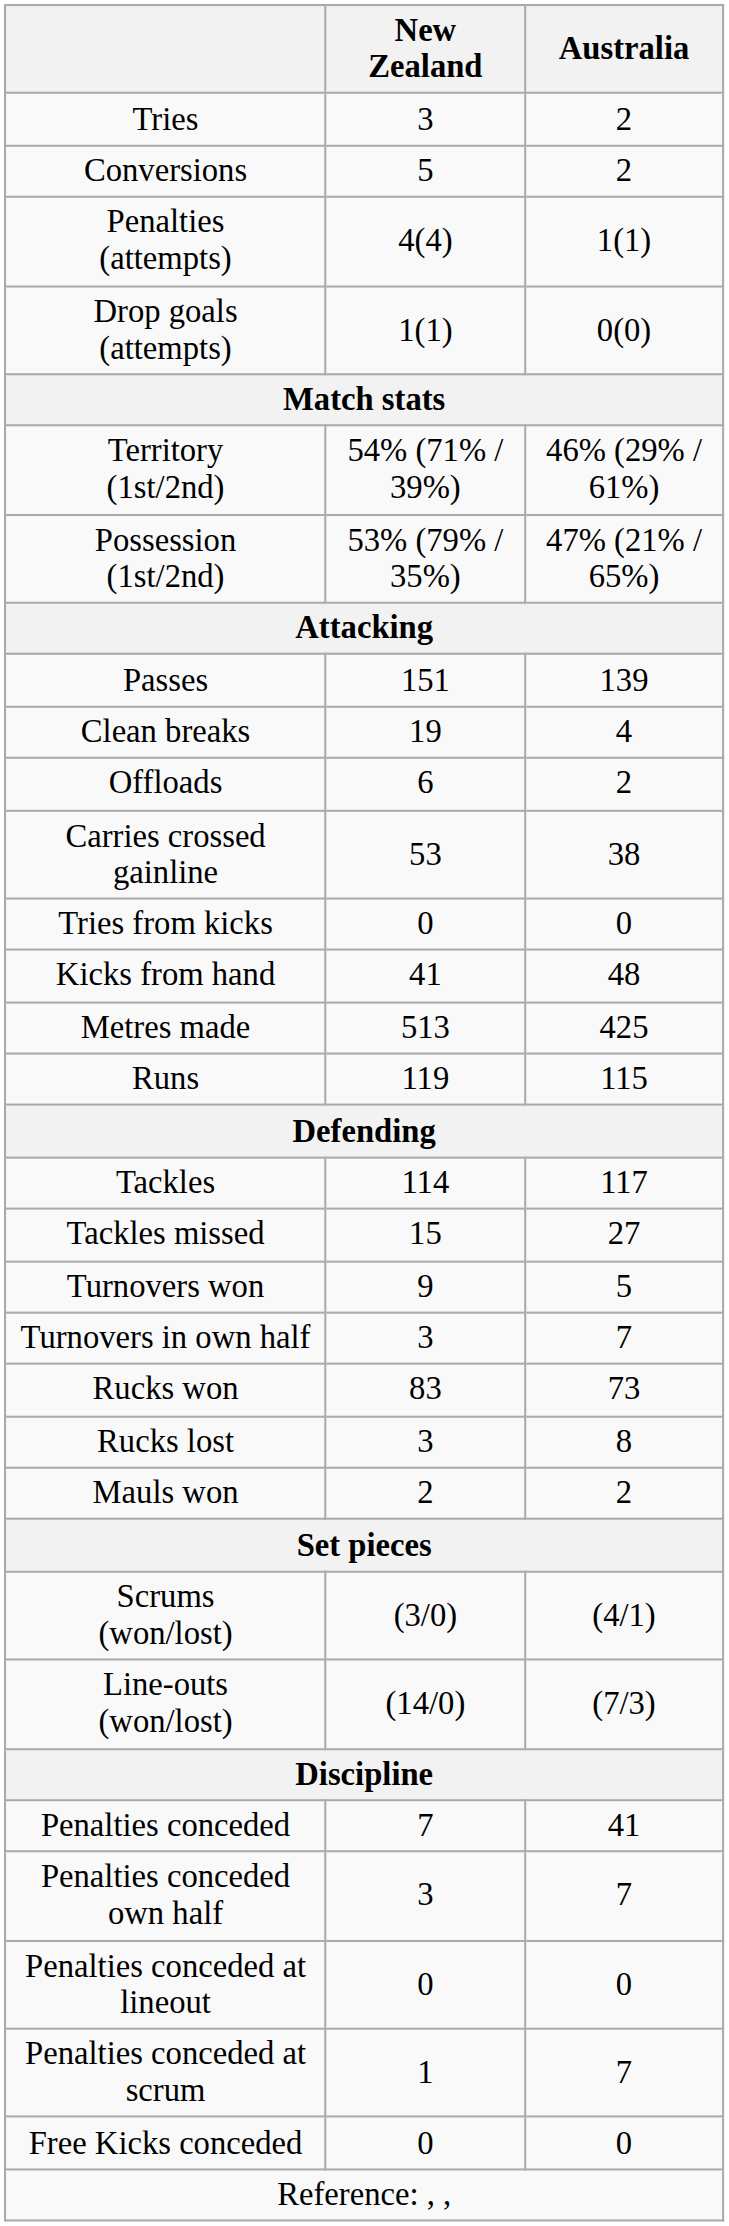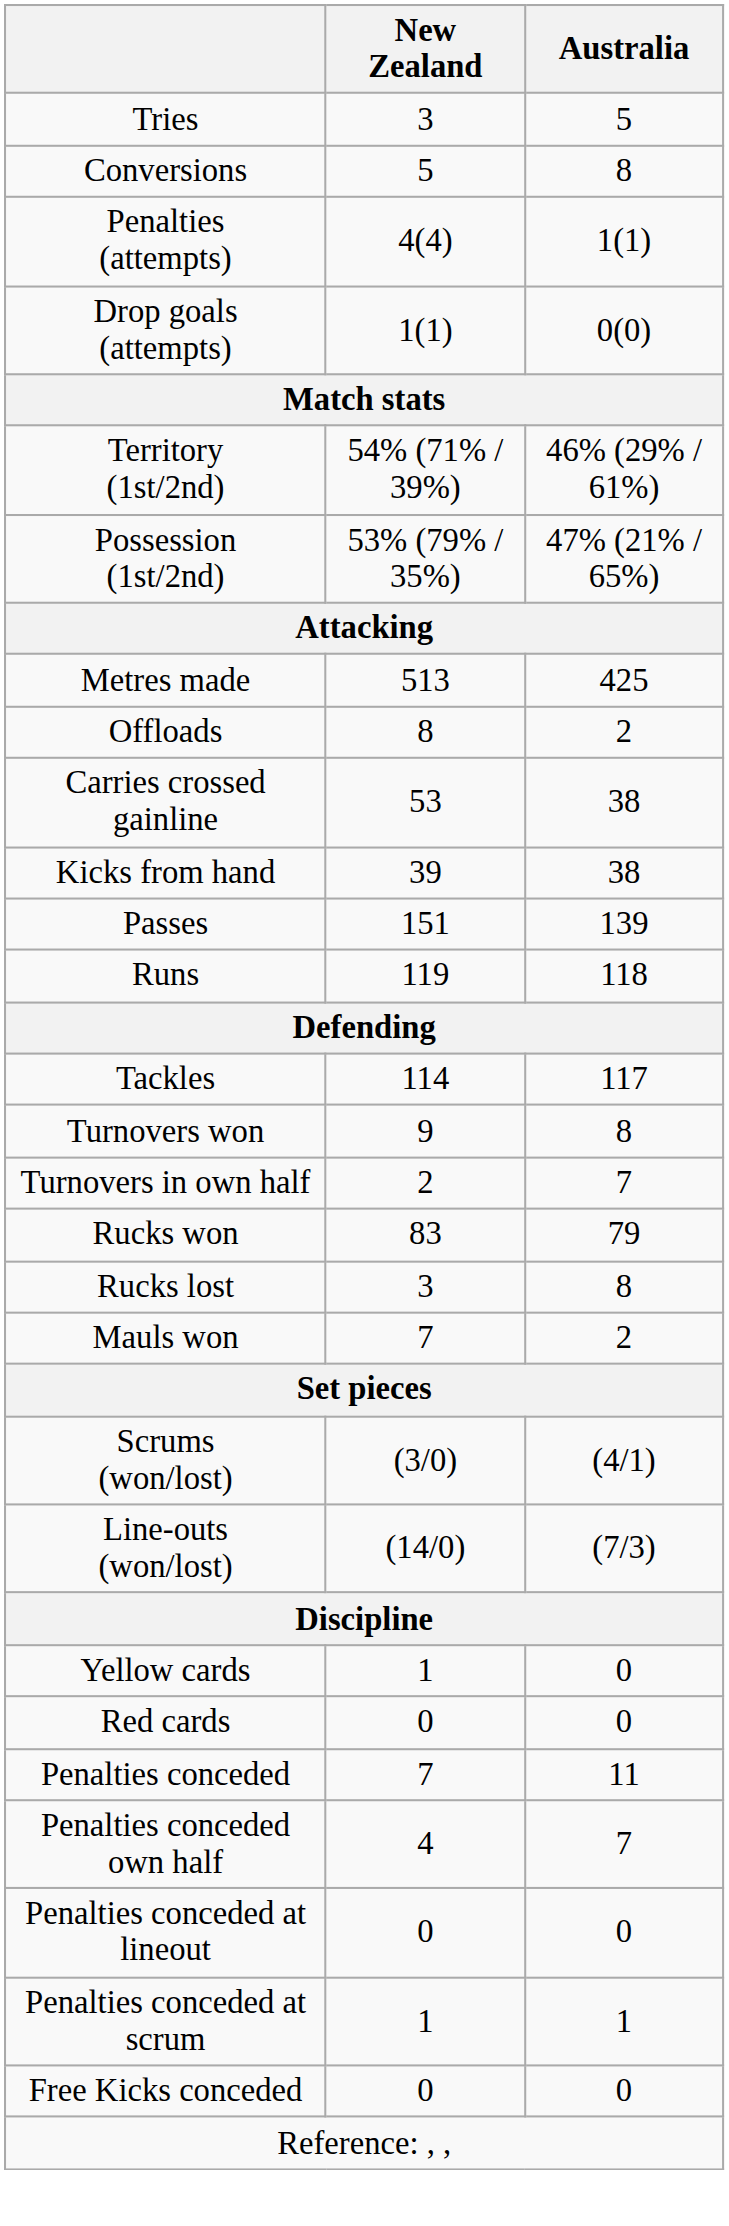Tries | Australia: 2 -> 5
Conversions | Australia: 2 -> 8
rows swapped: Metres made <-> Passes
- row: Clean breaks | 19 | 4
Offloads | New Zealand: 6 -> 8
- row: Tries from kicks | 0 | 0
Kicks from hand | New Zealand: 41 -> 39
Kicks from hand | Australia: 48 -> 38
Runs | Australia: 115 -> 118
- row: Tackles missed | 15 | 27
Turnovers won | Australia: 5 -> 8
Turnovers in own half | New Zealand: 3 -> 2
Rucks won | Australia: 73 -> 79
Mauls won | New Zealand: 2 -> 7
+ row: Yellow cards | 1 | 0
+ row: Red cards | 0 | 0
Penalties conceded | Australia: 41 -> 11
Penalties conceded own half | New Zealand: 3 -> 4
Penalties conceded at scrum | Australia: 7 -> 1
